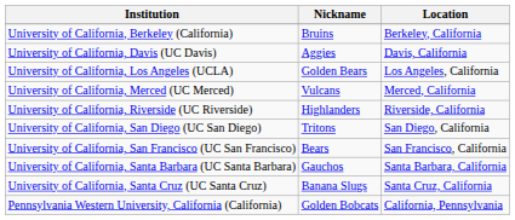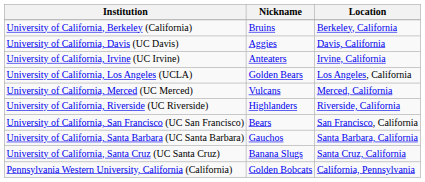+ row: University of California, Irvine (UC Irvine) | Anteaters | Irvine, California
- row: University of California, San Diego (UC San Diego) | Tritons | San Diego, California
